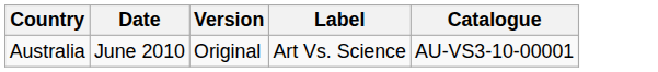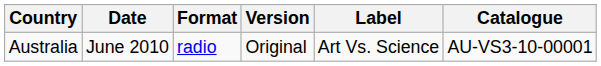+ column: Format | radio
